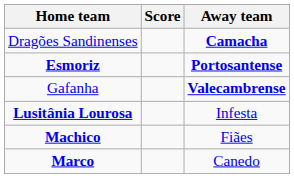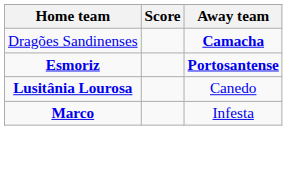- row: Gafanha | Valecambrense
Lusitânia Lourosa | Away team: Infesta -> Canedo
- row: Machico | Fiães
Marco | Away team: Canedo -> Infesta
